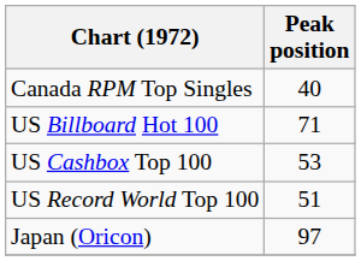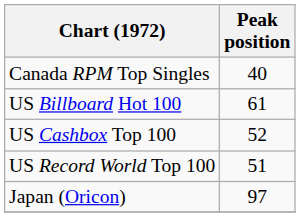US Billboard Hot 100 | Peak position: 71 -> 61
US Cashbox Top 100 | Peak position: 53 -> 52
